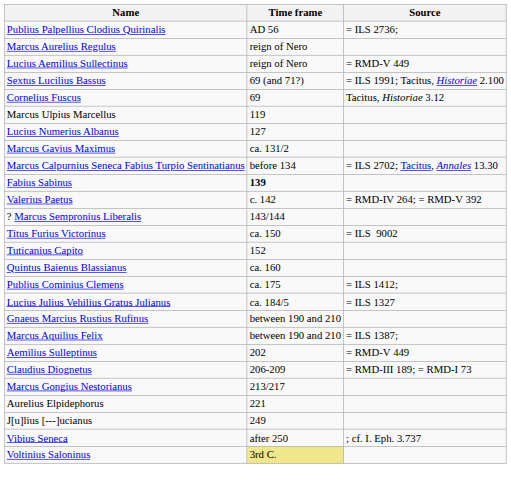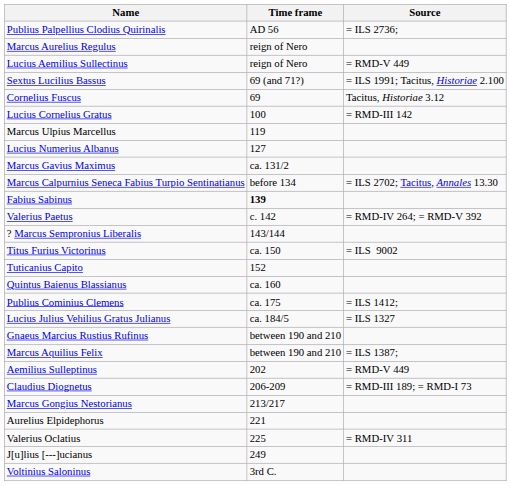+ row: Lucius Cornelius Gratus | 100 | = RMD-III 142
+ row: Valerius Oclatius | 225 | = RMD-IV 311
- row: Vibius Seneca | after 250 | ; cf. I. Eph. 3.737
Voltinius Saloninus | Time frame: khaki background -> no background
